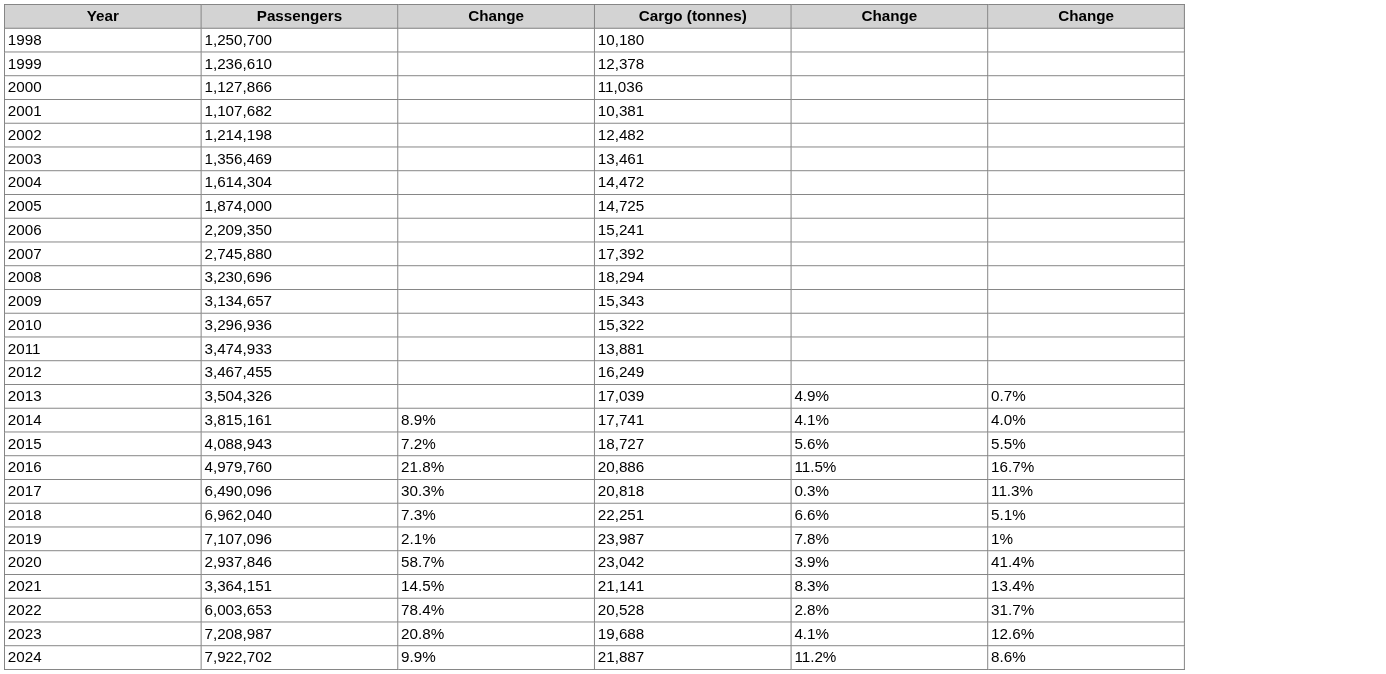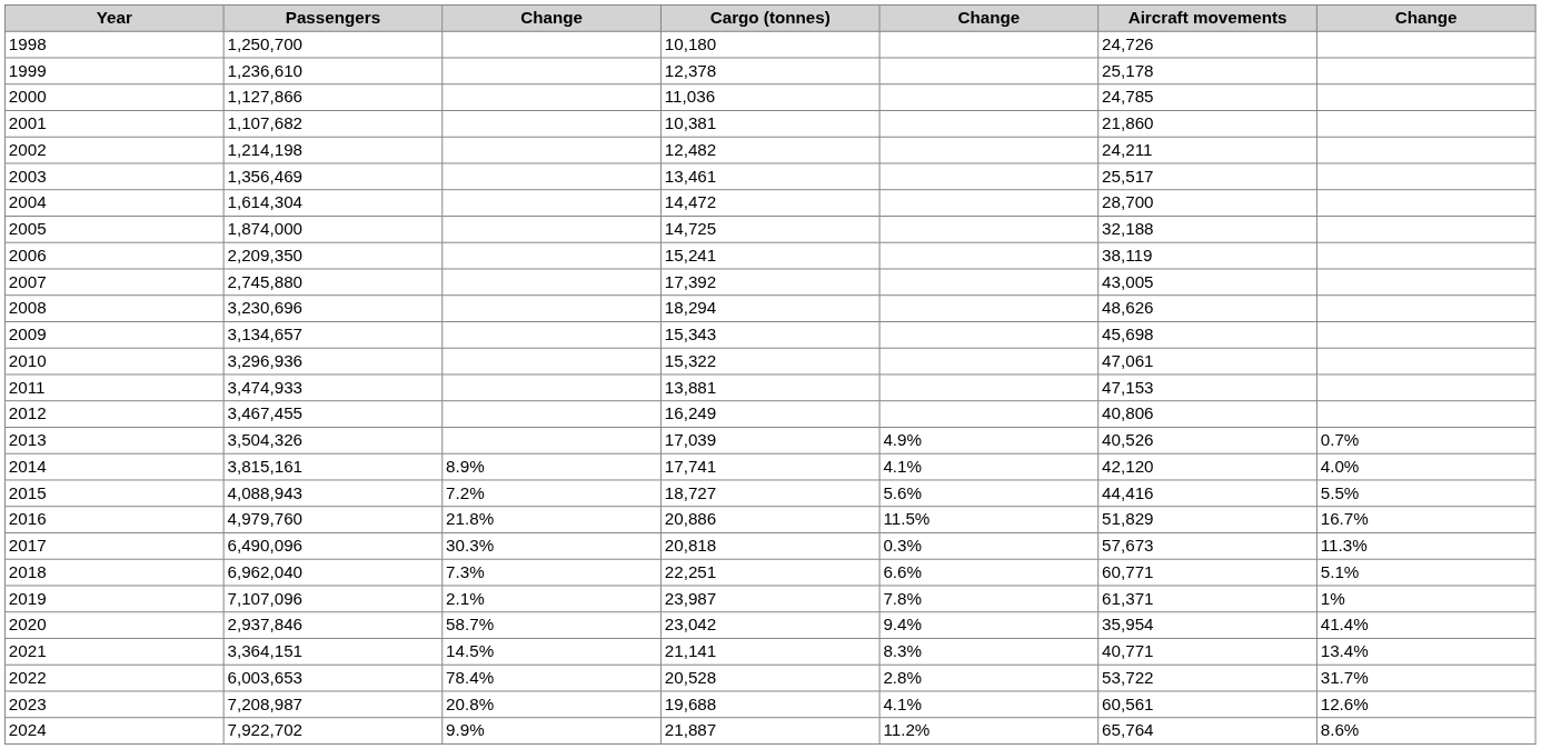+ column: Aircraft movements | 24,726 | 25,178 | 24,785 | 21,860 | 24,211 | 25,517 | 28,700 | 32,188 | 38,119 | 43,005 | 48,626 | 45,698 | 47,061 | 47,153 | 40,806 | 40,526 | 42,120 | 44,416 | 51,829 | 57,673 | 60,771 | 61,371 | 35,954 | 40,771 | 53,722 | 60,561 | 65,764
2020 | column 5: 3.9% -> 9.4%
